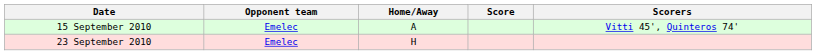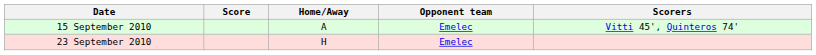columns swapped: Opponent team <-> Score
